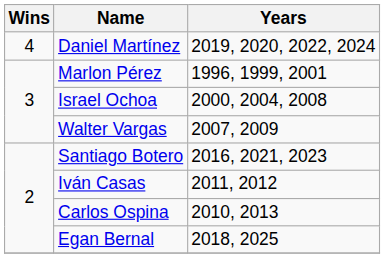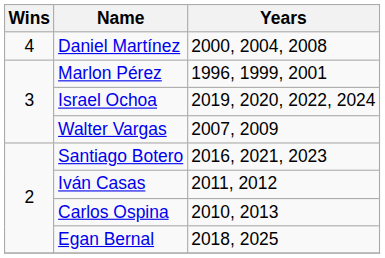Daniel Martínez | Years: 2019, 2020, 2022, 2024 -> 2000, 2004, 2008
Israel Ochoa | Years: 2000, 2004, 2008 -> 2019, 2020, 2022, 2024
